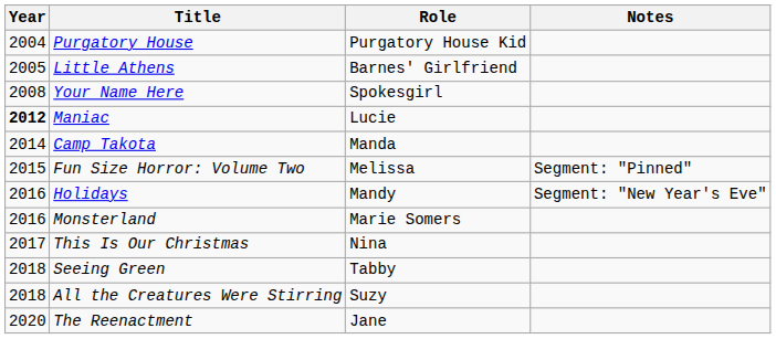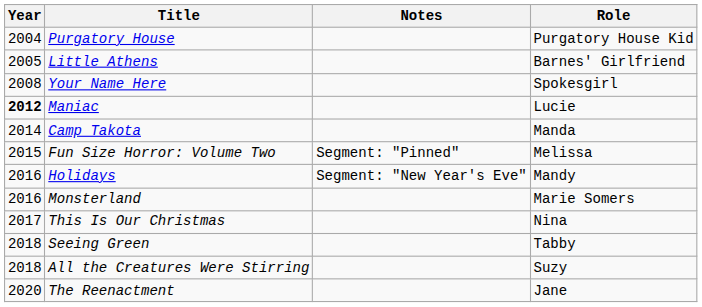columns swapped: Role <-> Notes
